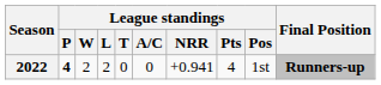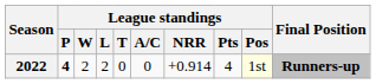2022 | League standings / NRR: +0.941 -> +0.914
2022 | League standings / Pos: no background -> lightyellow background
